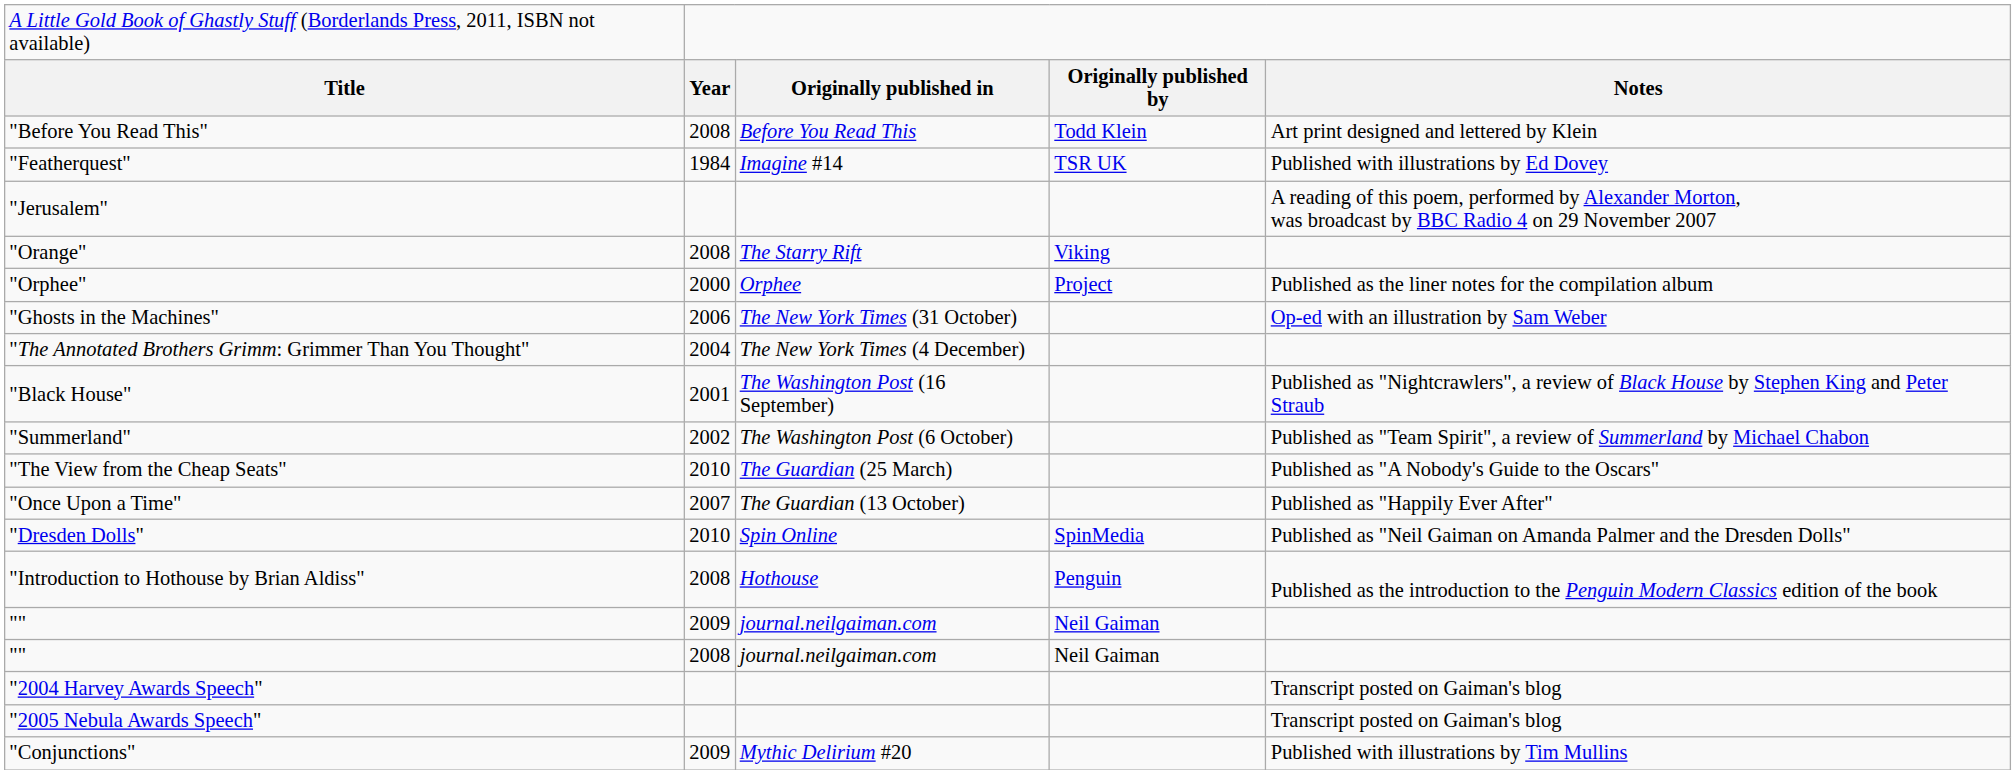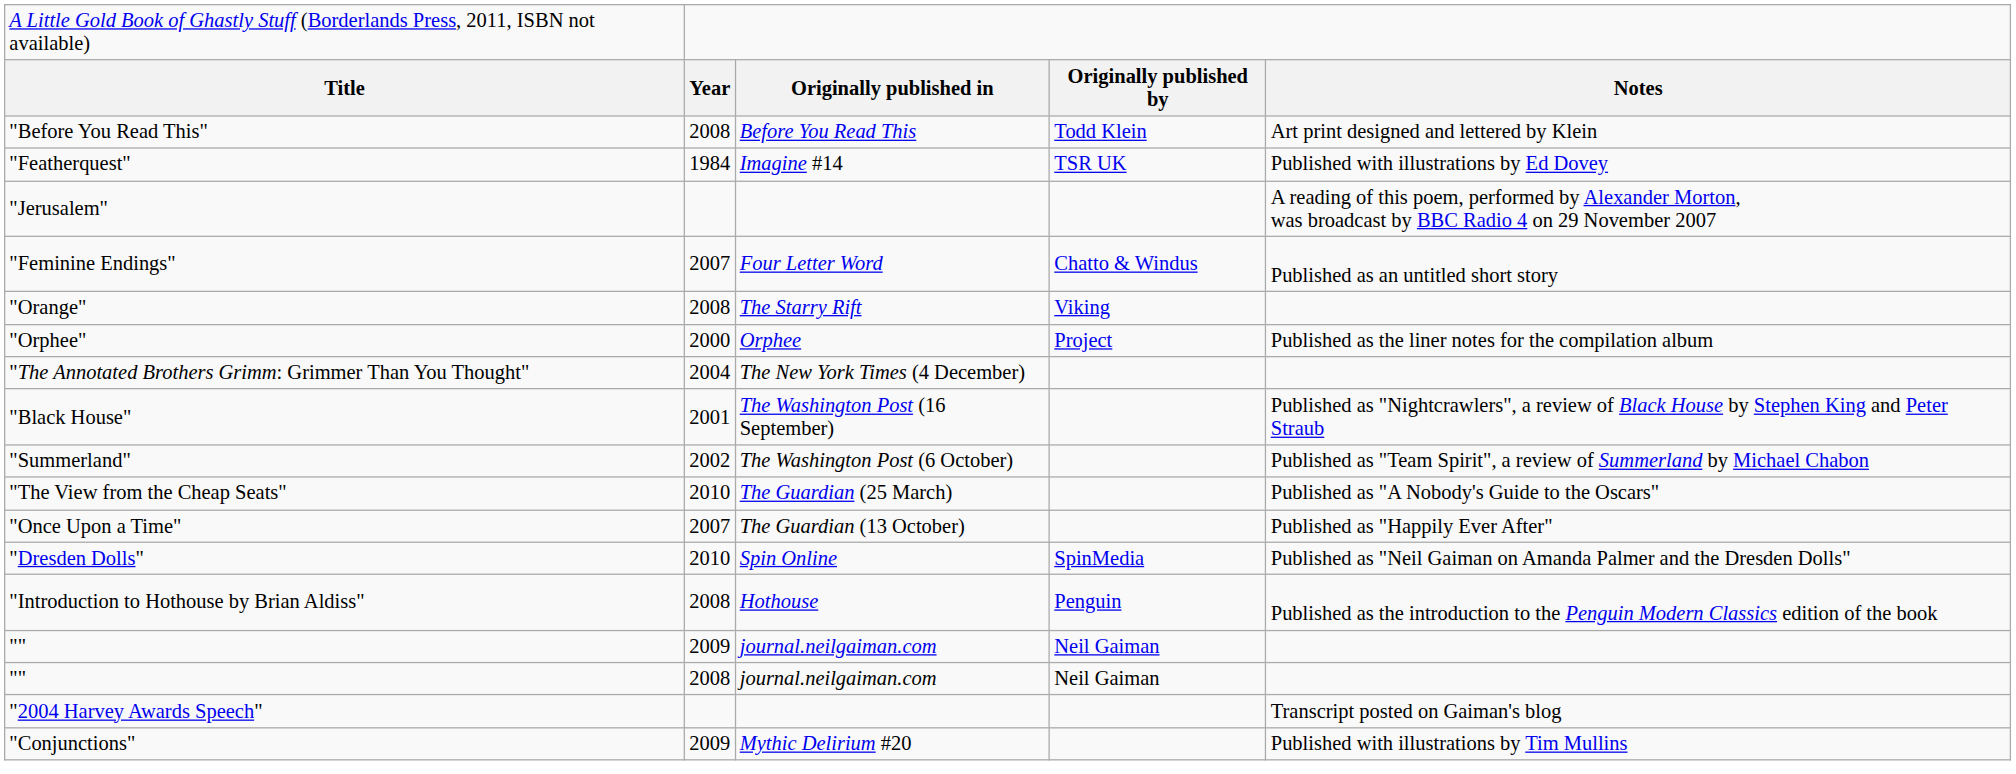+ row: "Feminine Endings" | 2007 | Four Letter Word | Chatto & Windus | Published as an untitled short story
- row: "Ghosts in the Machines" | 2006 | The New York Times (31 October) | Op-ed with an illustration by Sam Weber
- row: "2005 Nebula Awards Speech" | Transcript posted on Gaiman's blog
